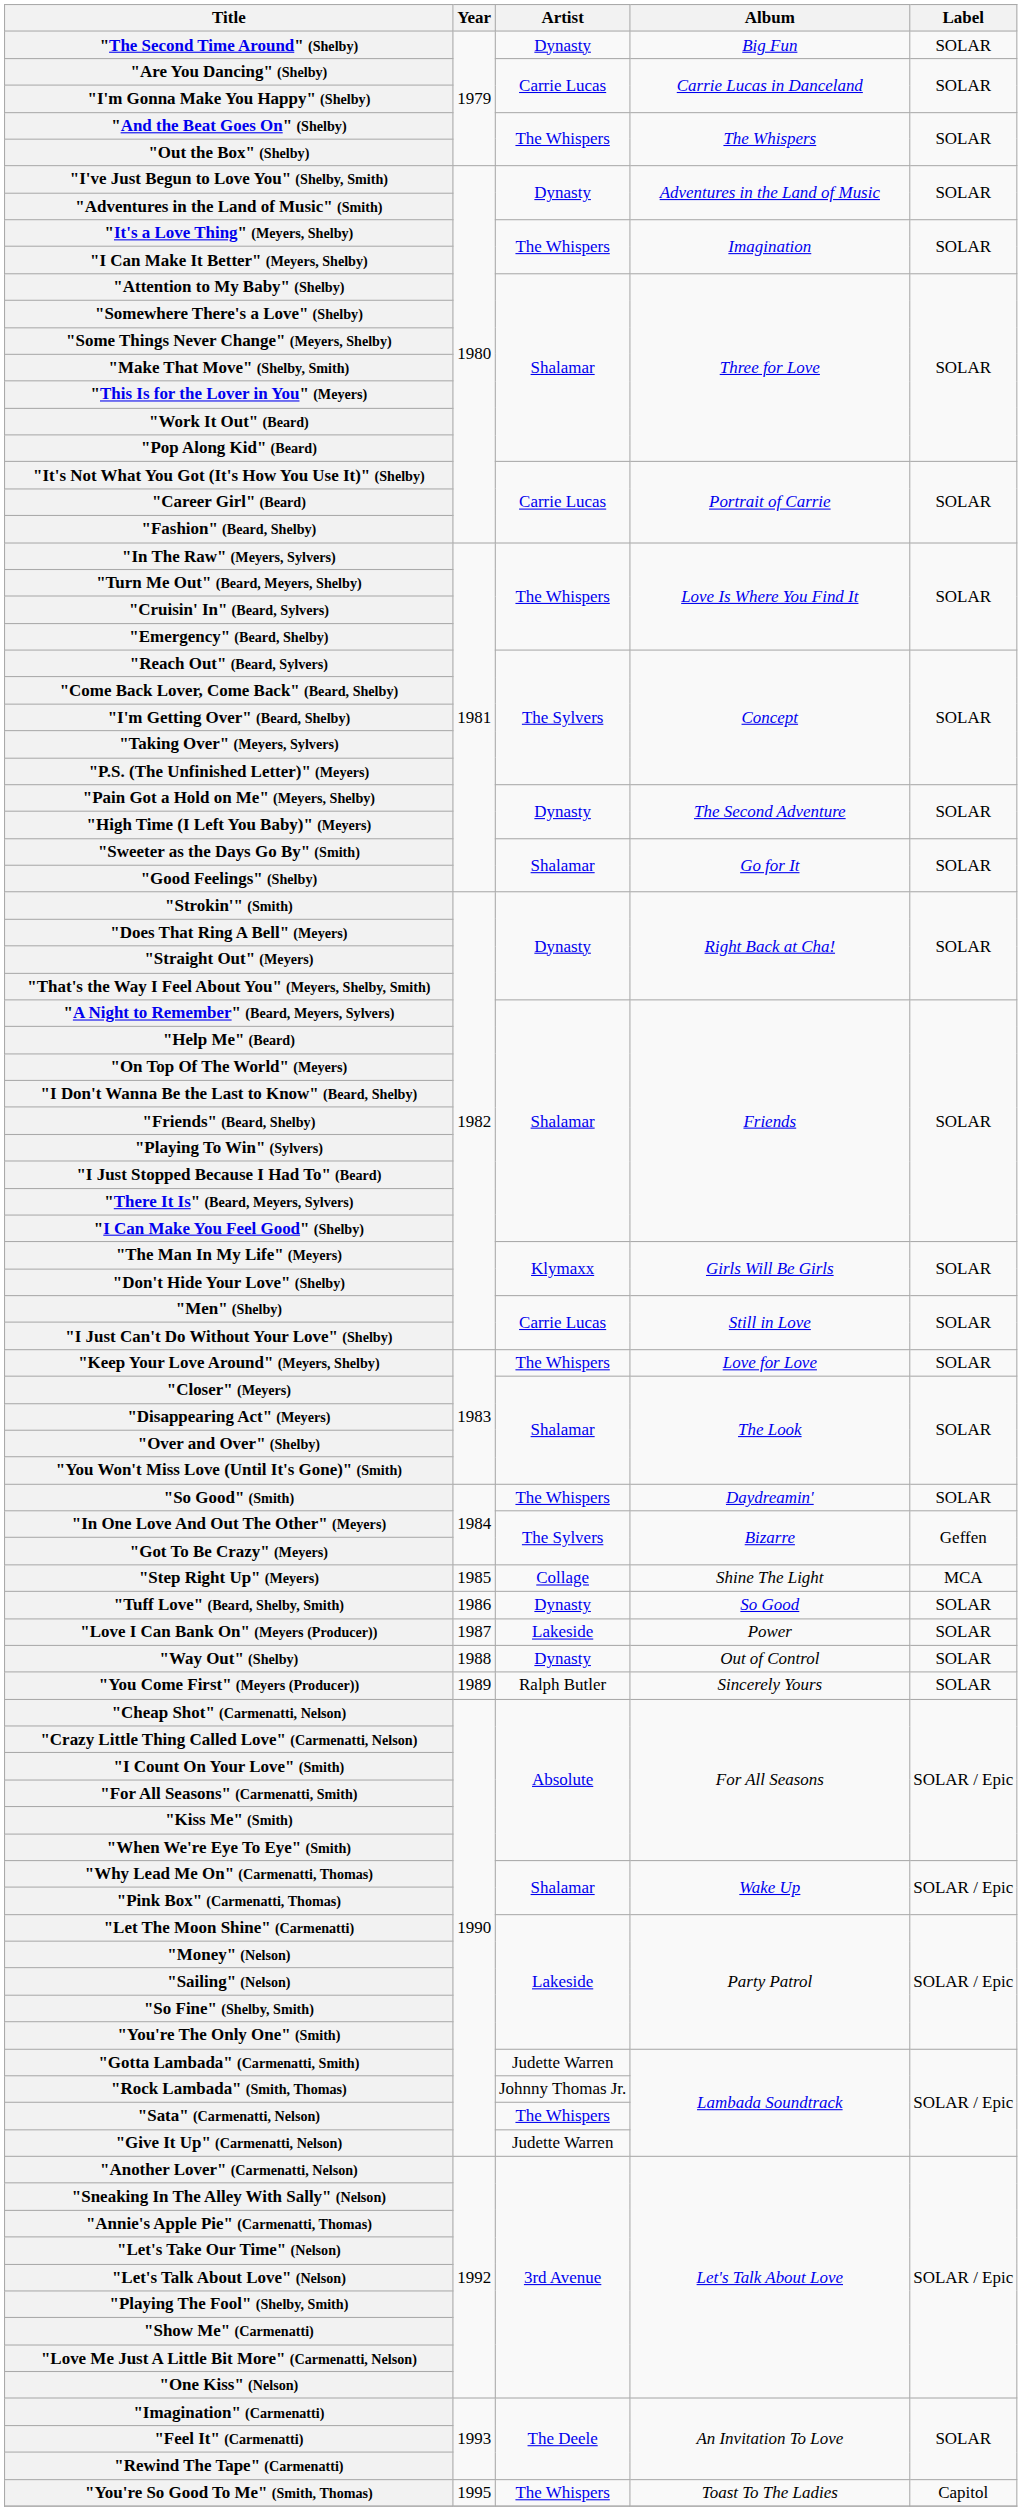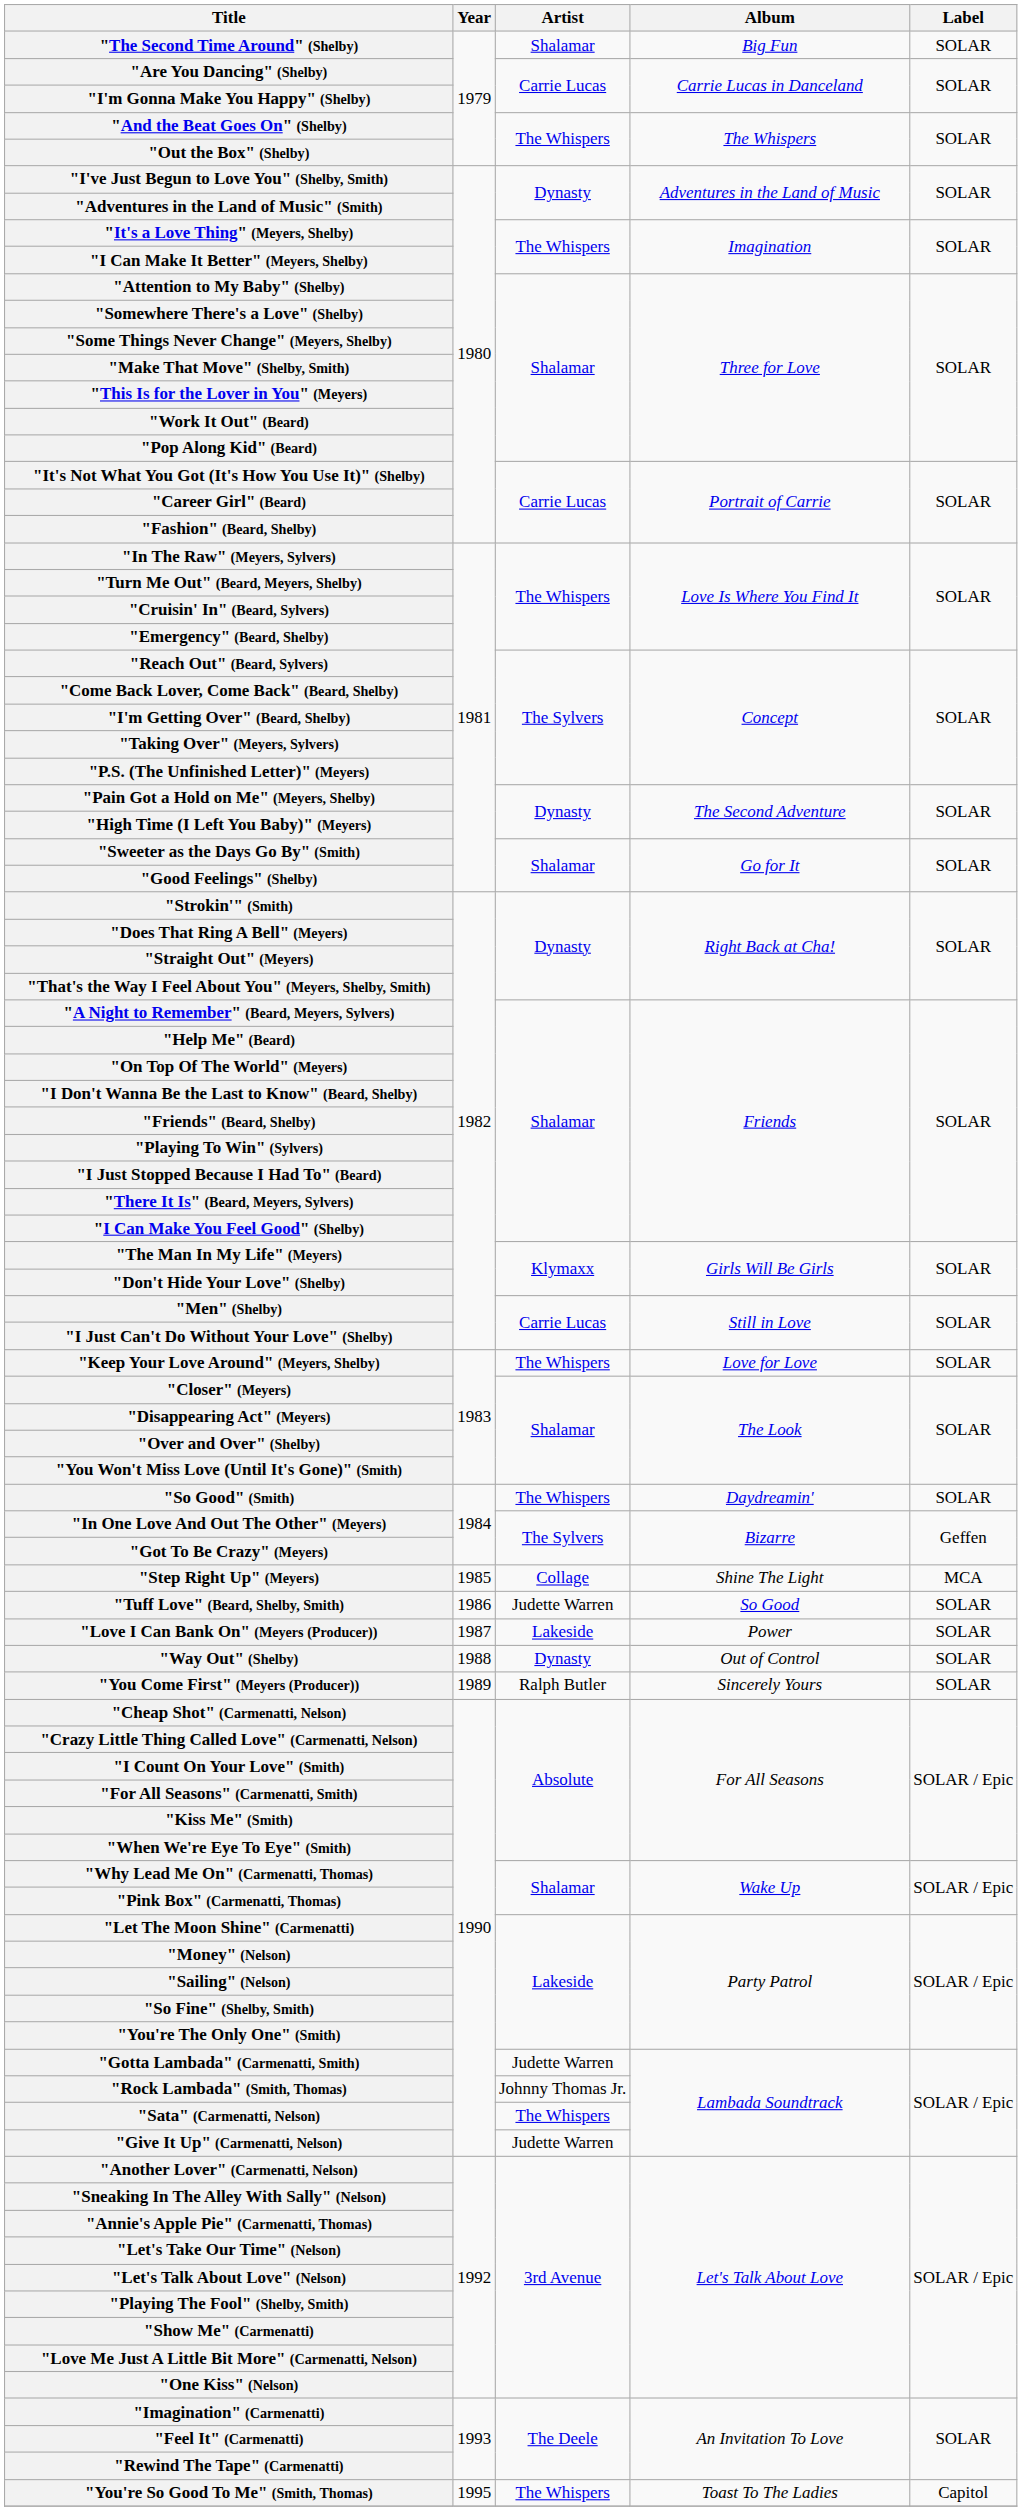"The Second Time Around" (Shelby) | Artist: Dynasty -> Shalamar
"Tuff Love" (Beard, Shelby, Smith) | Artist: Dynasty -> Judette Warren
